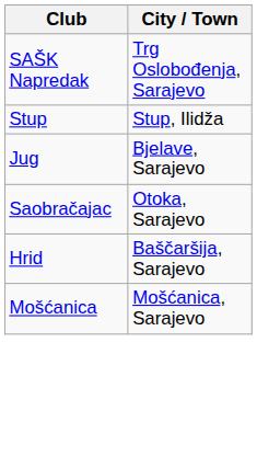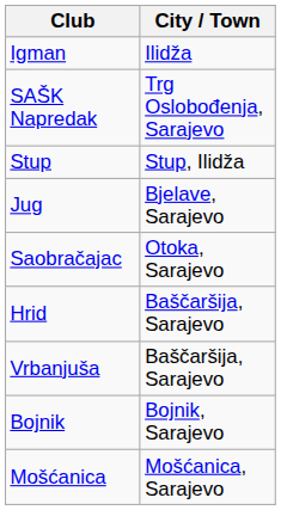+ row: Igman | Ilidža
+ row: Vrbanjuša | Baščaršija, Sarajevo
+ row: Bojnik | Bojnik, Sarajevo
